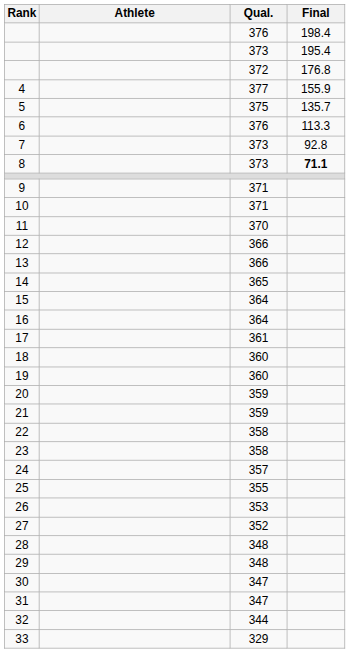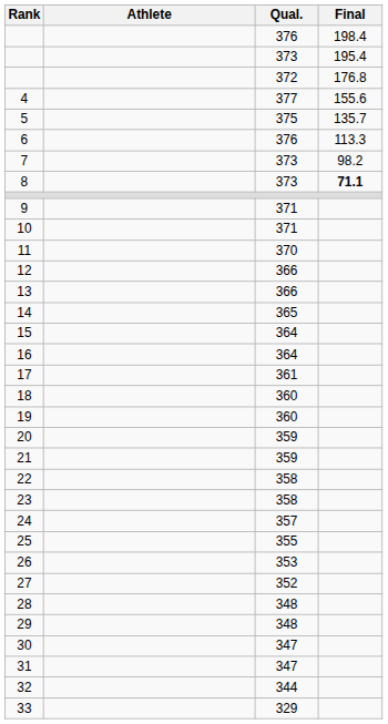4 | Final: 155.9 -> 155.6
7 | Final: 92.8 -> 98.2
